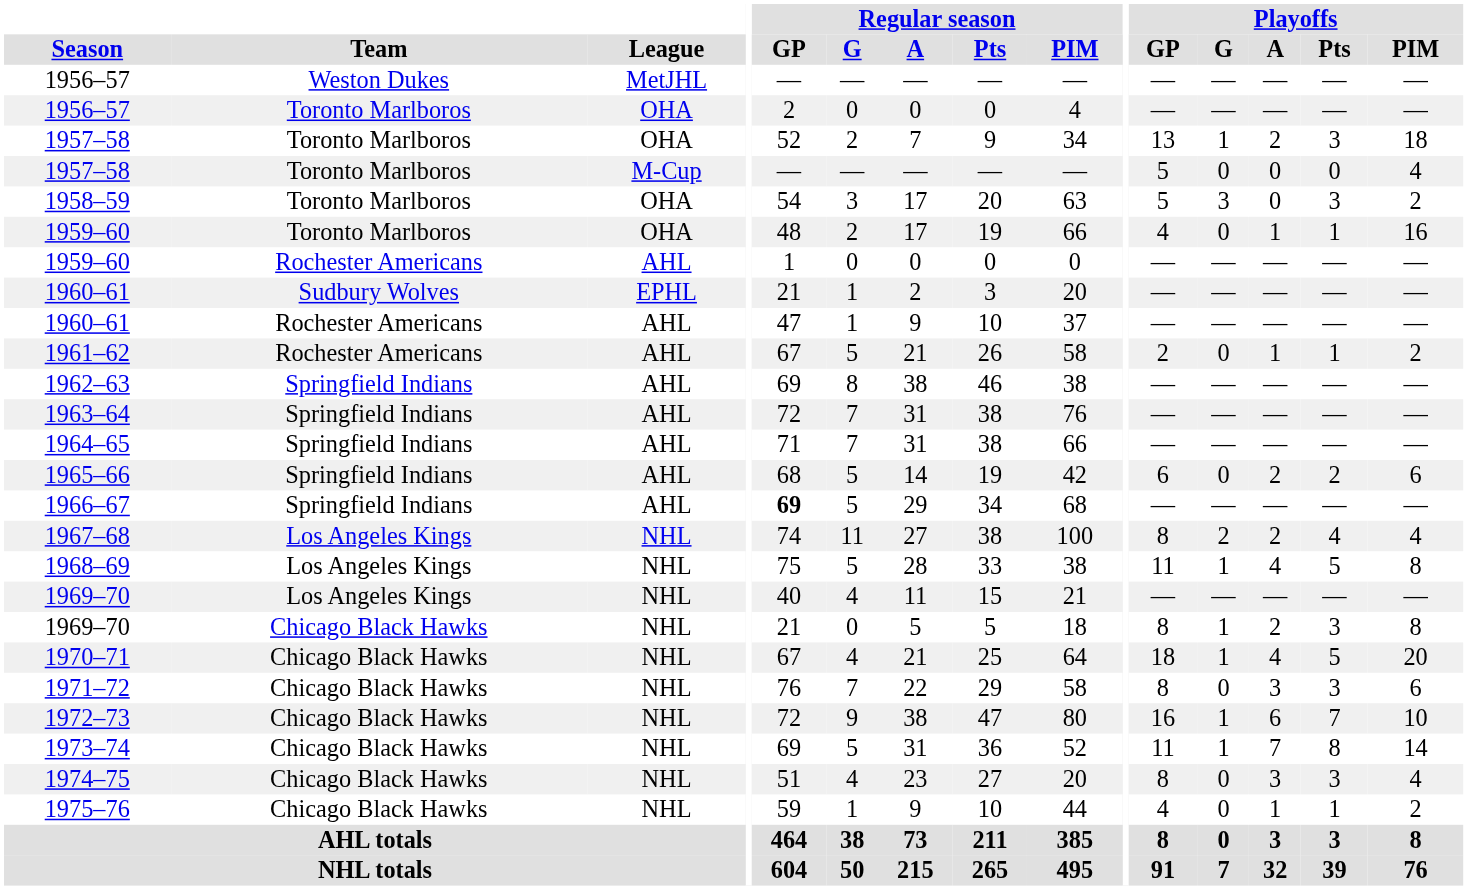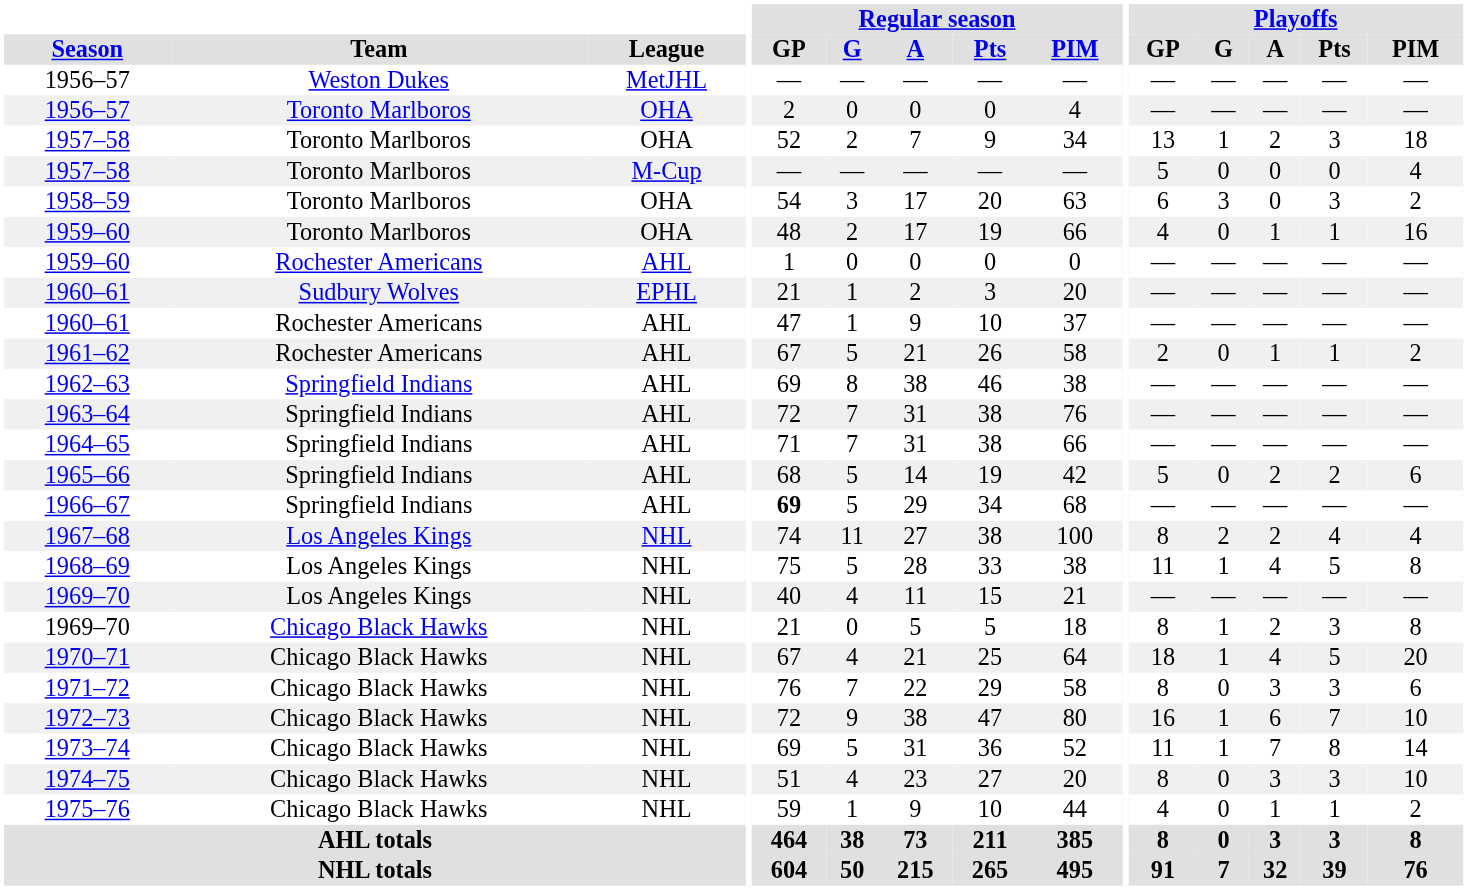1958–59 | Playoffs / GP: 5 -> 6
1965–66 | Playoffs / GP: 6 -> 5
1974–75 | Playoffs / PIM: 4 -> 10
